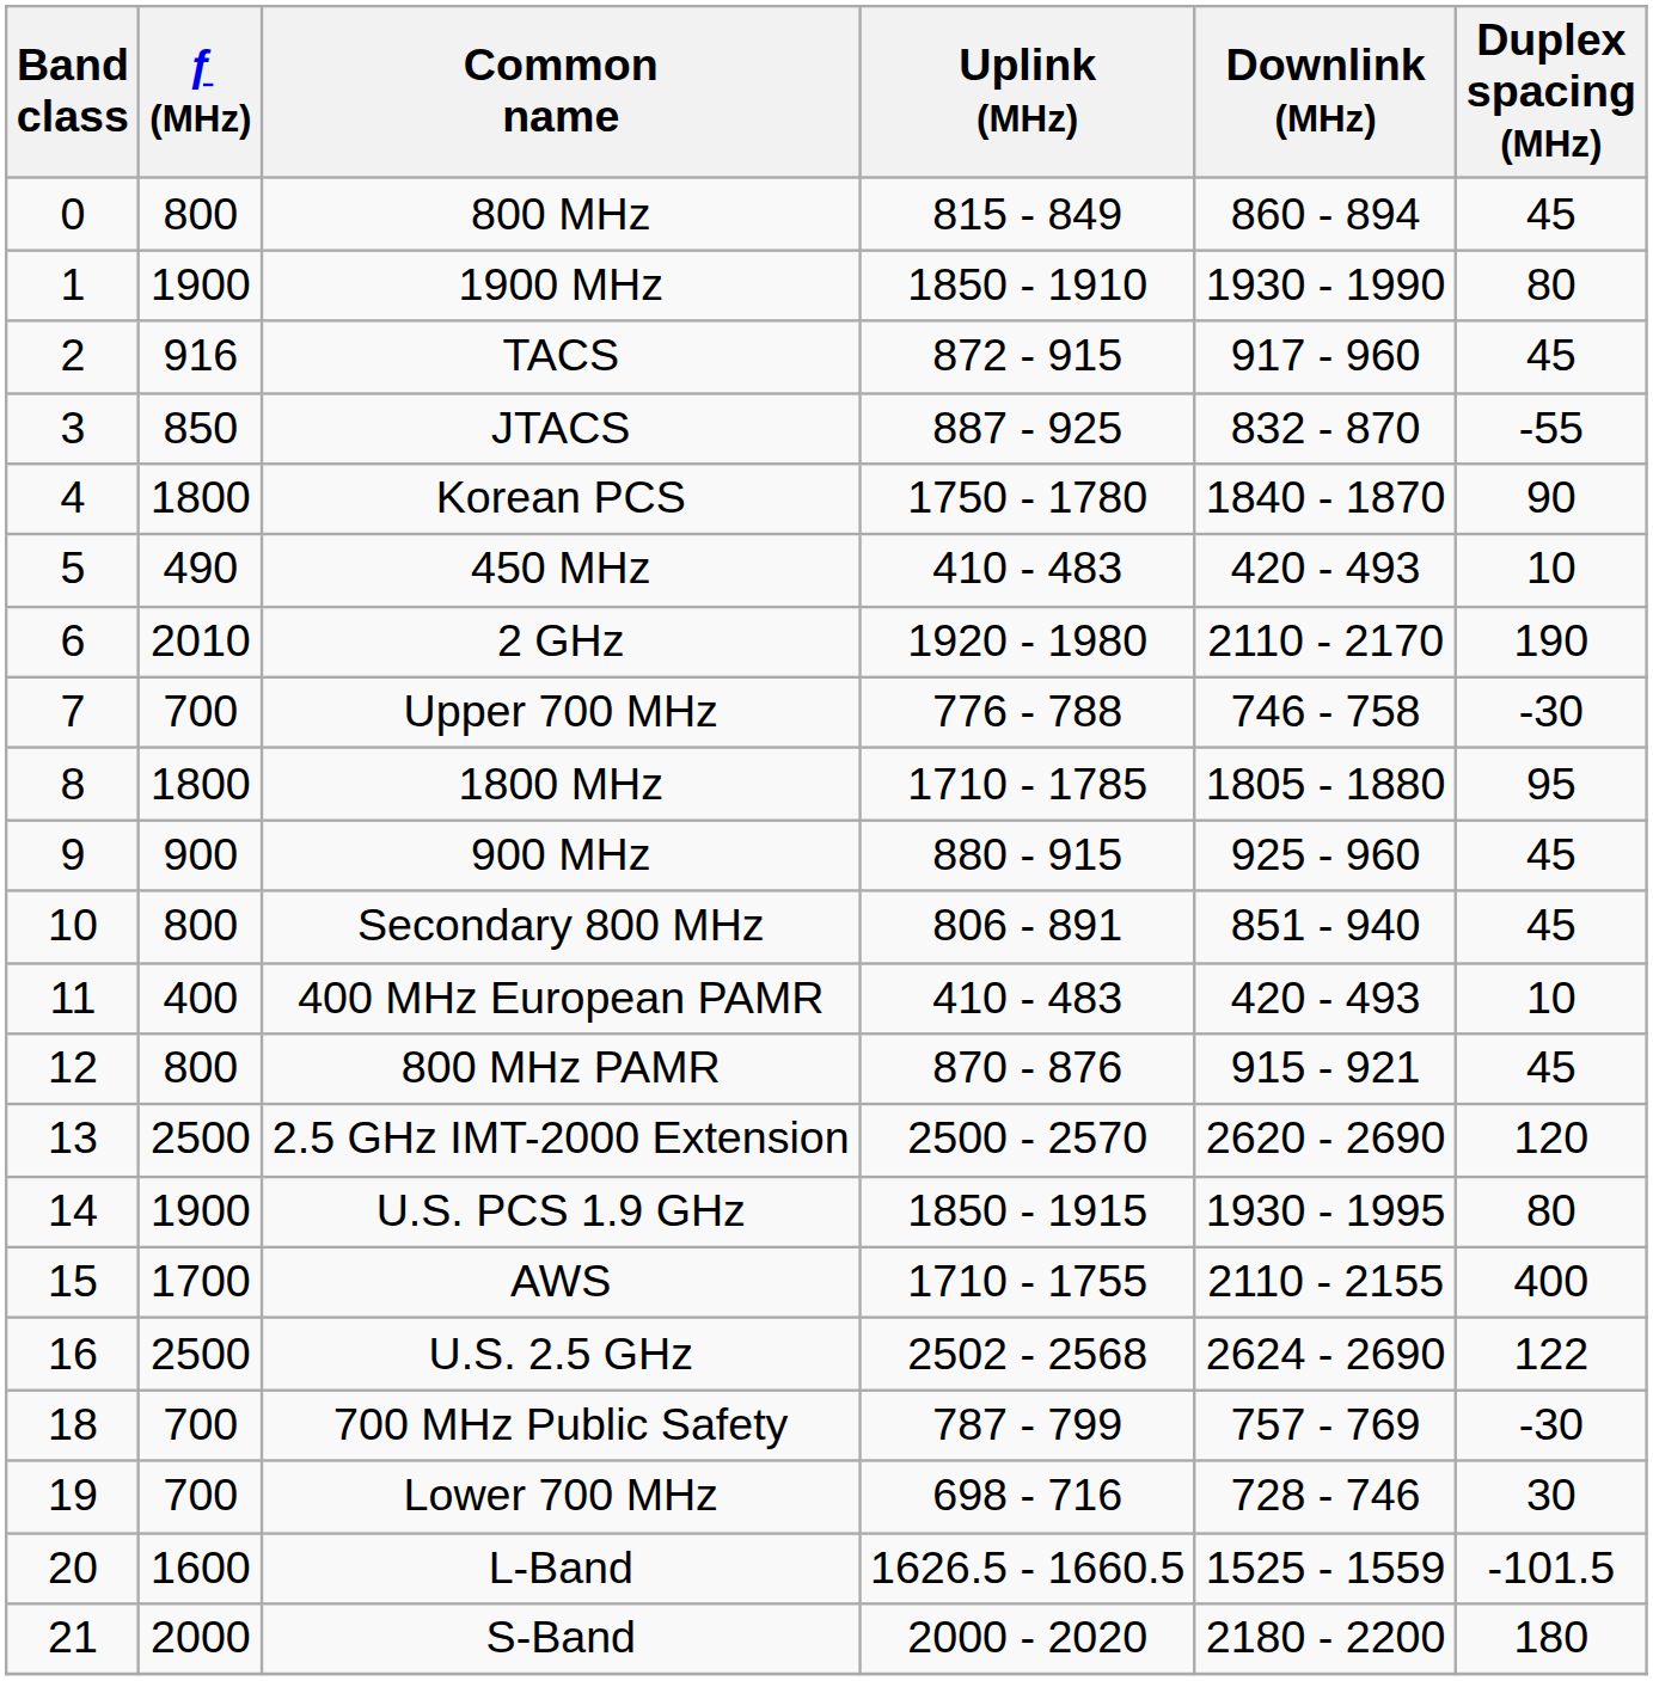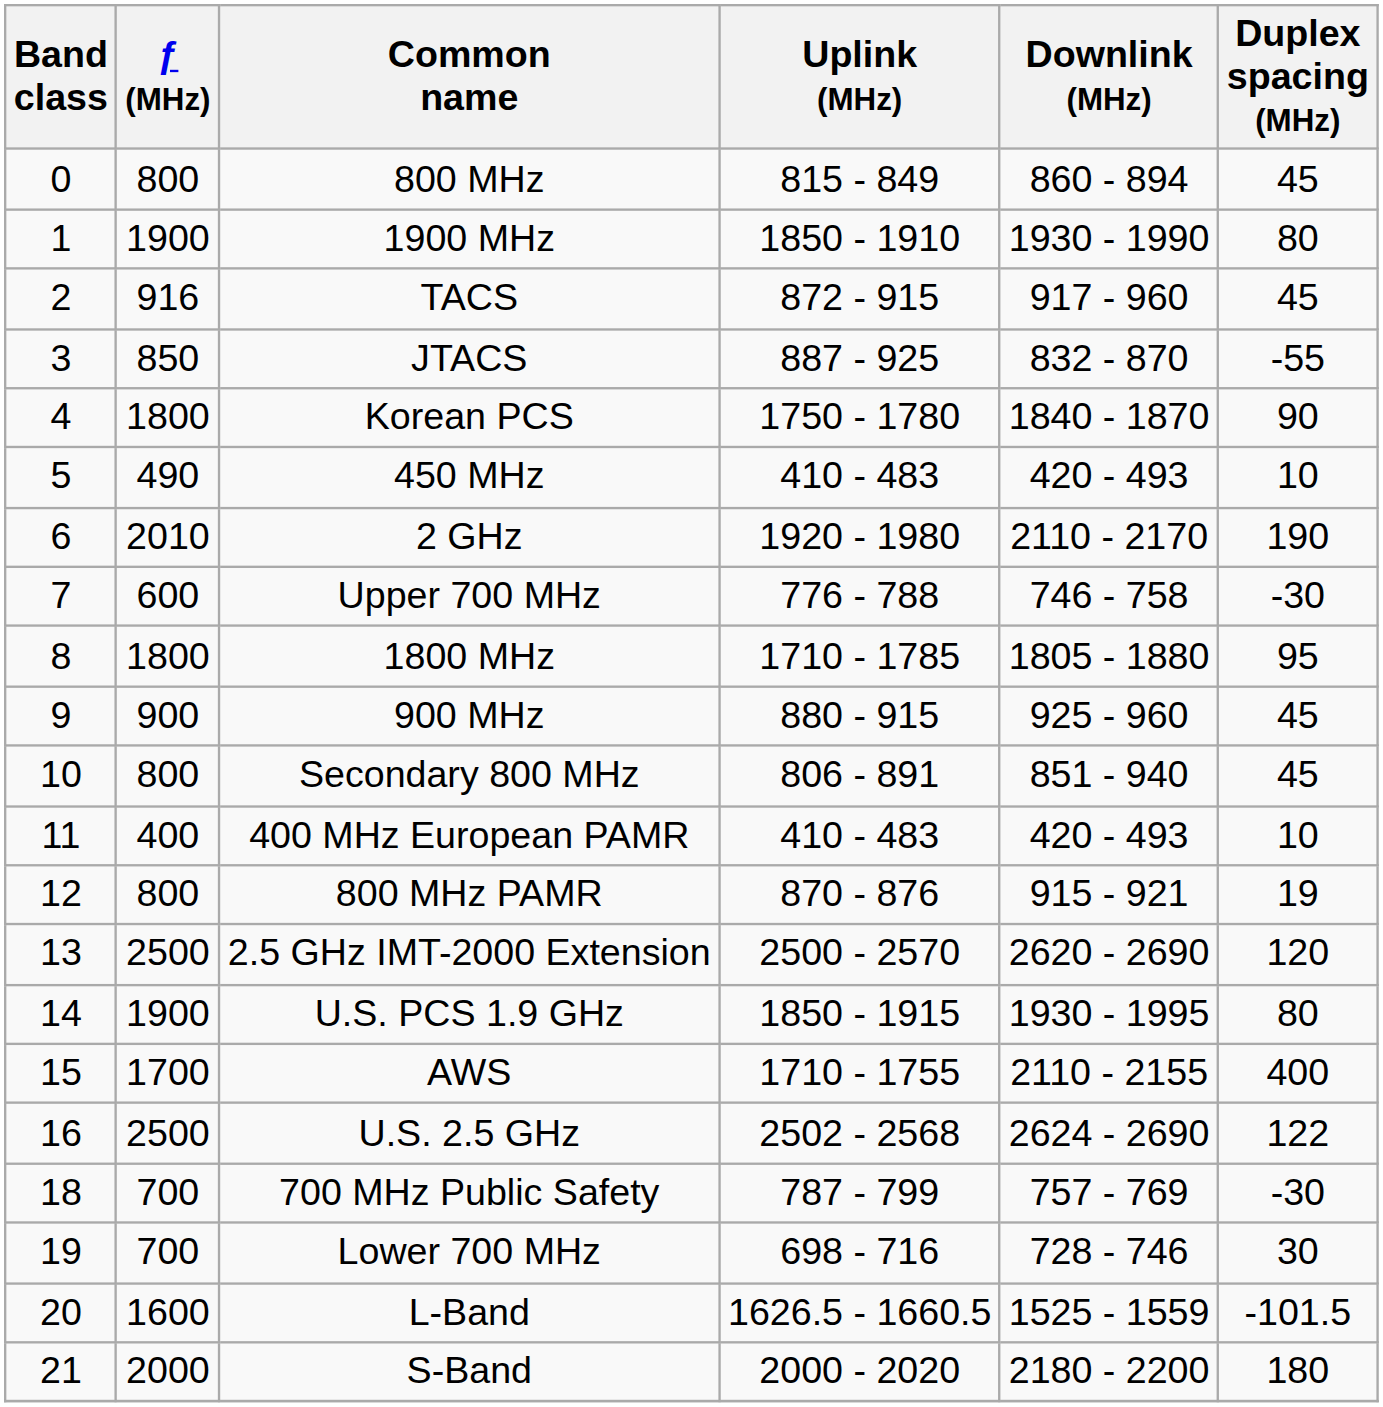Upper 700 MHz | ƒ (MHz): 700 -> 600
800 MHz PAMR | Duplex spacing (MHz): 45 -> 19
